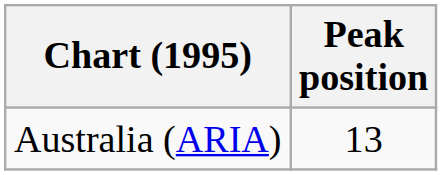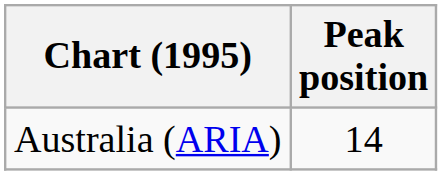Australia (ARIA) | Peak position: 13 -> 14
